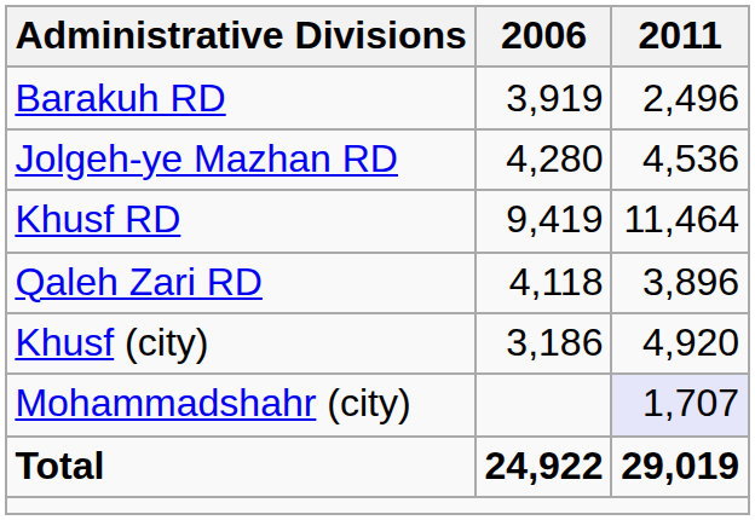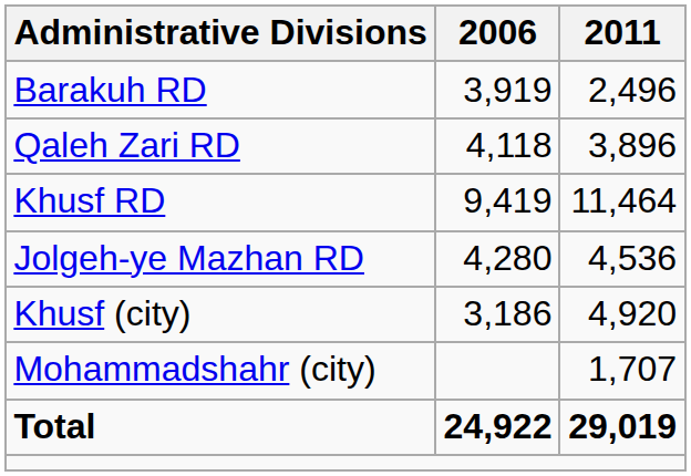rows swapped: Jolgeh-ye Mazhan RD <-> Qaleh Zari RD
Mohammadshahr (city) | 2011: lavender background -> no background
